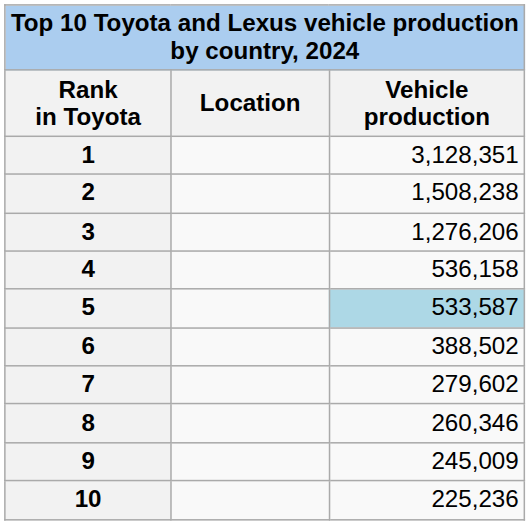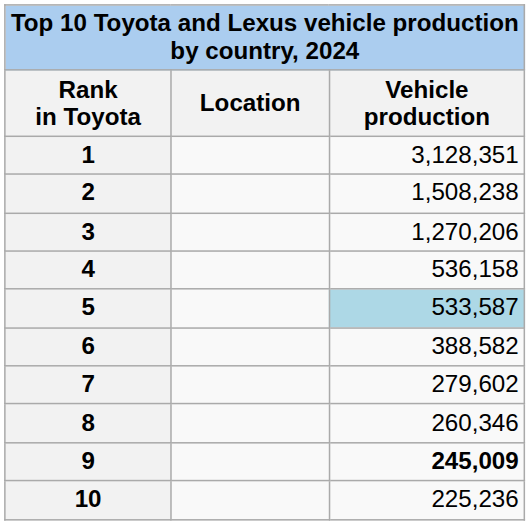3 | Vehicle production: 1,276,206 -> 1,270,206
6 | Vehicle production: 388,502 -> 388,582
9 | Vehicle production: normal -> bold
